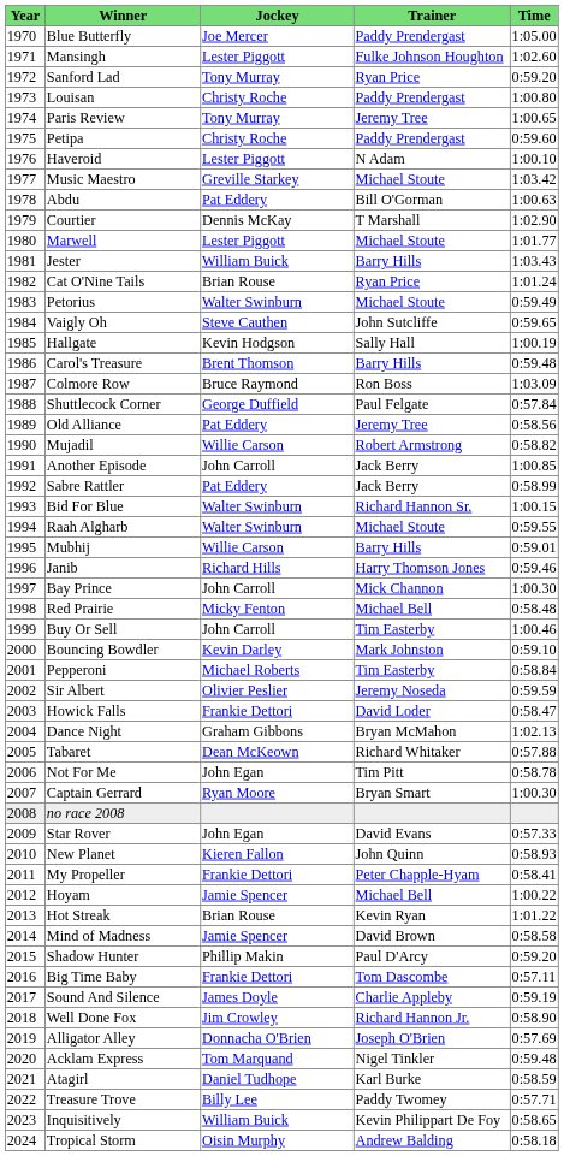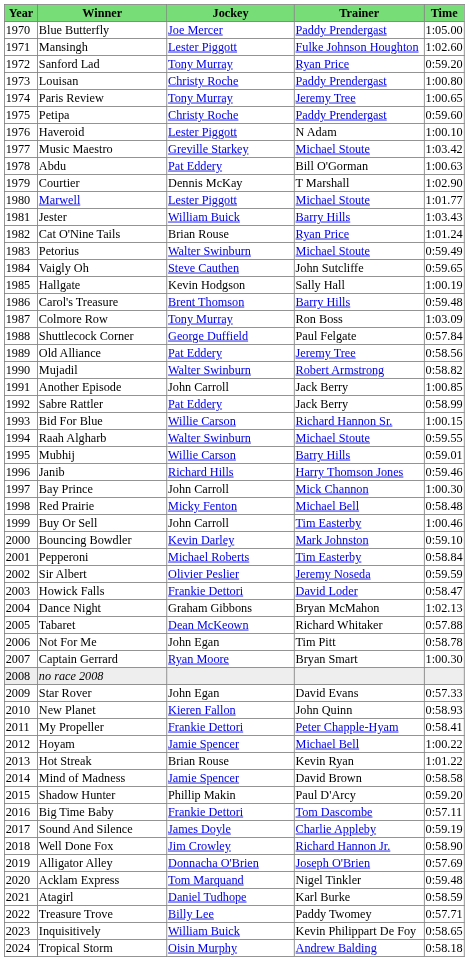Colmore Row | Jockey: Bruce Raymond -> Tony Murray
Mujadil | Jockey: Willie Carson -> Walter Swinburn
Bid For Blue | Jockey: Walter Swinburn -> Willie Carson
